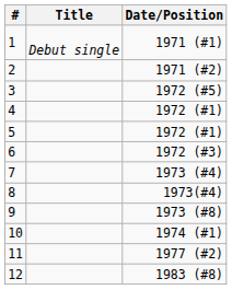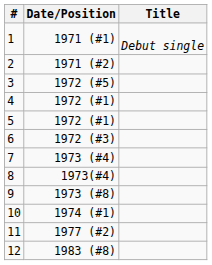columns swapped: Title <-> Date/Position
